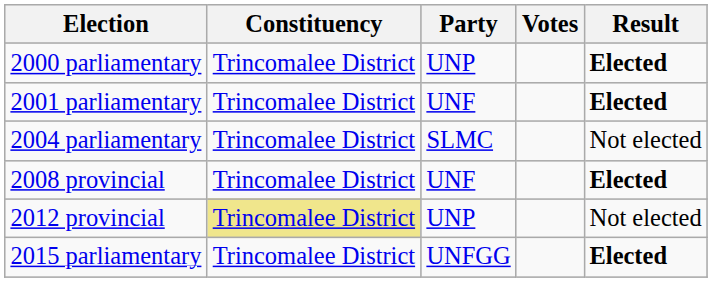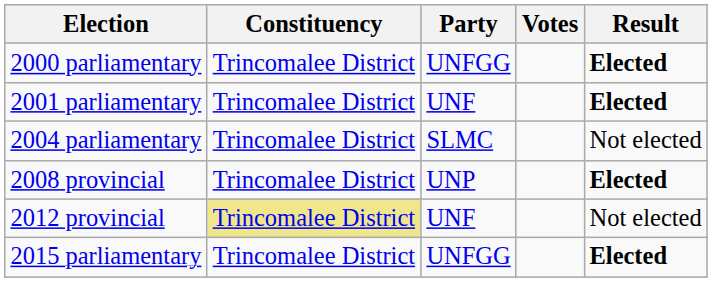2000 parliamentary | Party: UNP -> UNFGG
2008 provincial | Party: UNF -> UNP
2012 provincial | Party: UNP -> UNF
